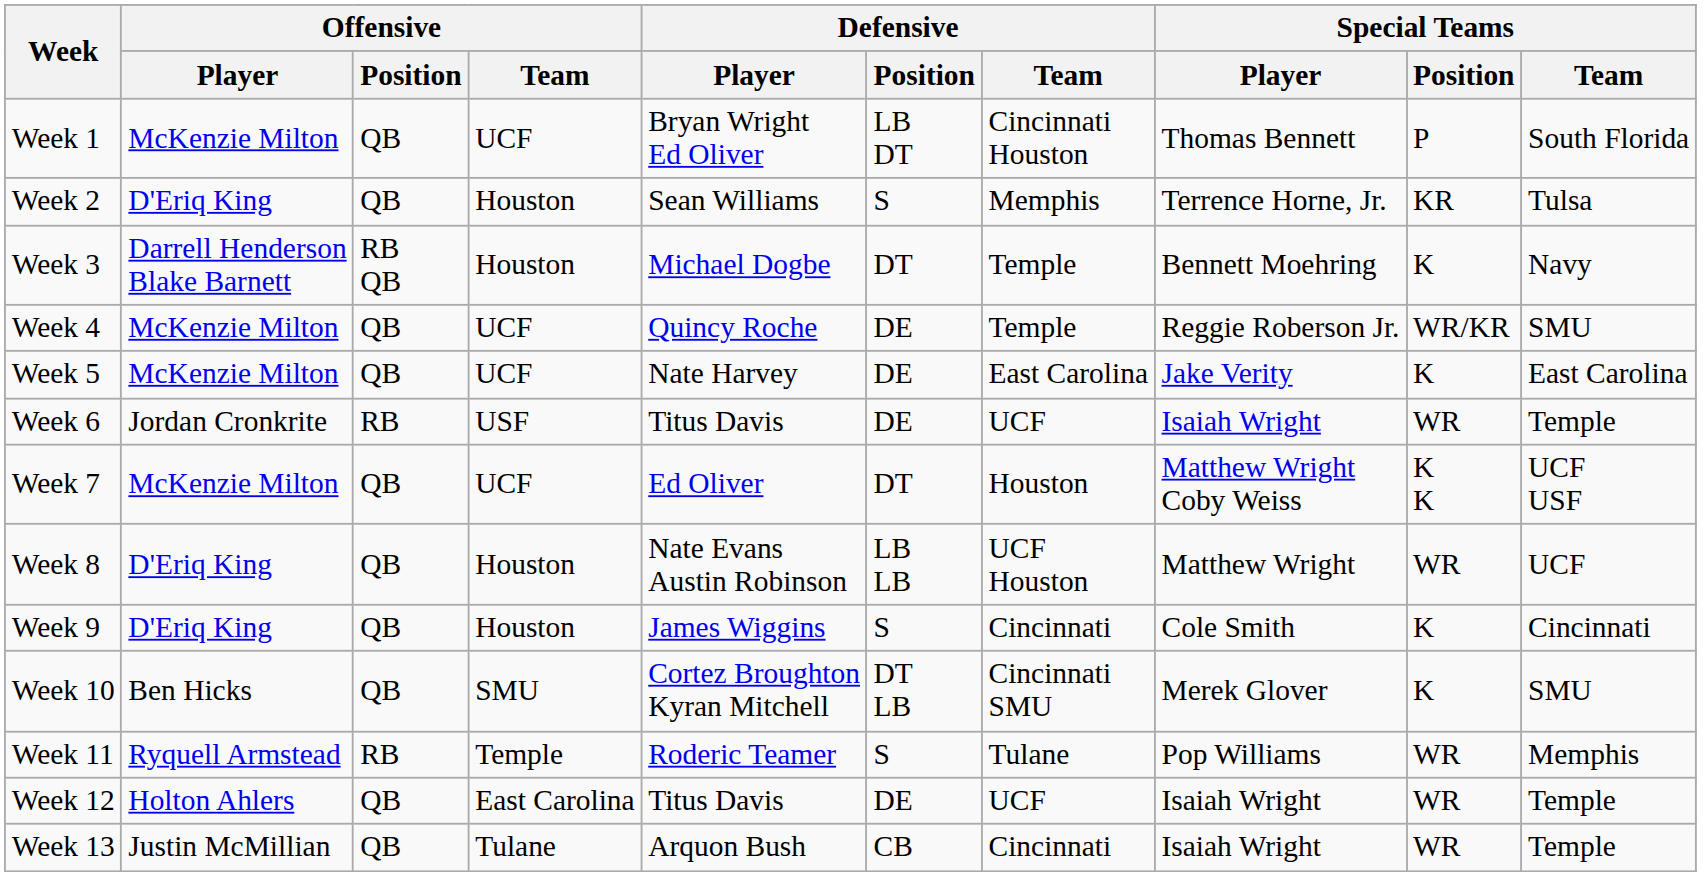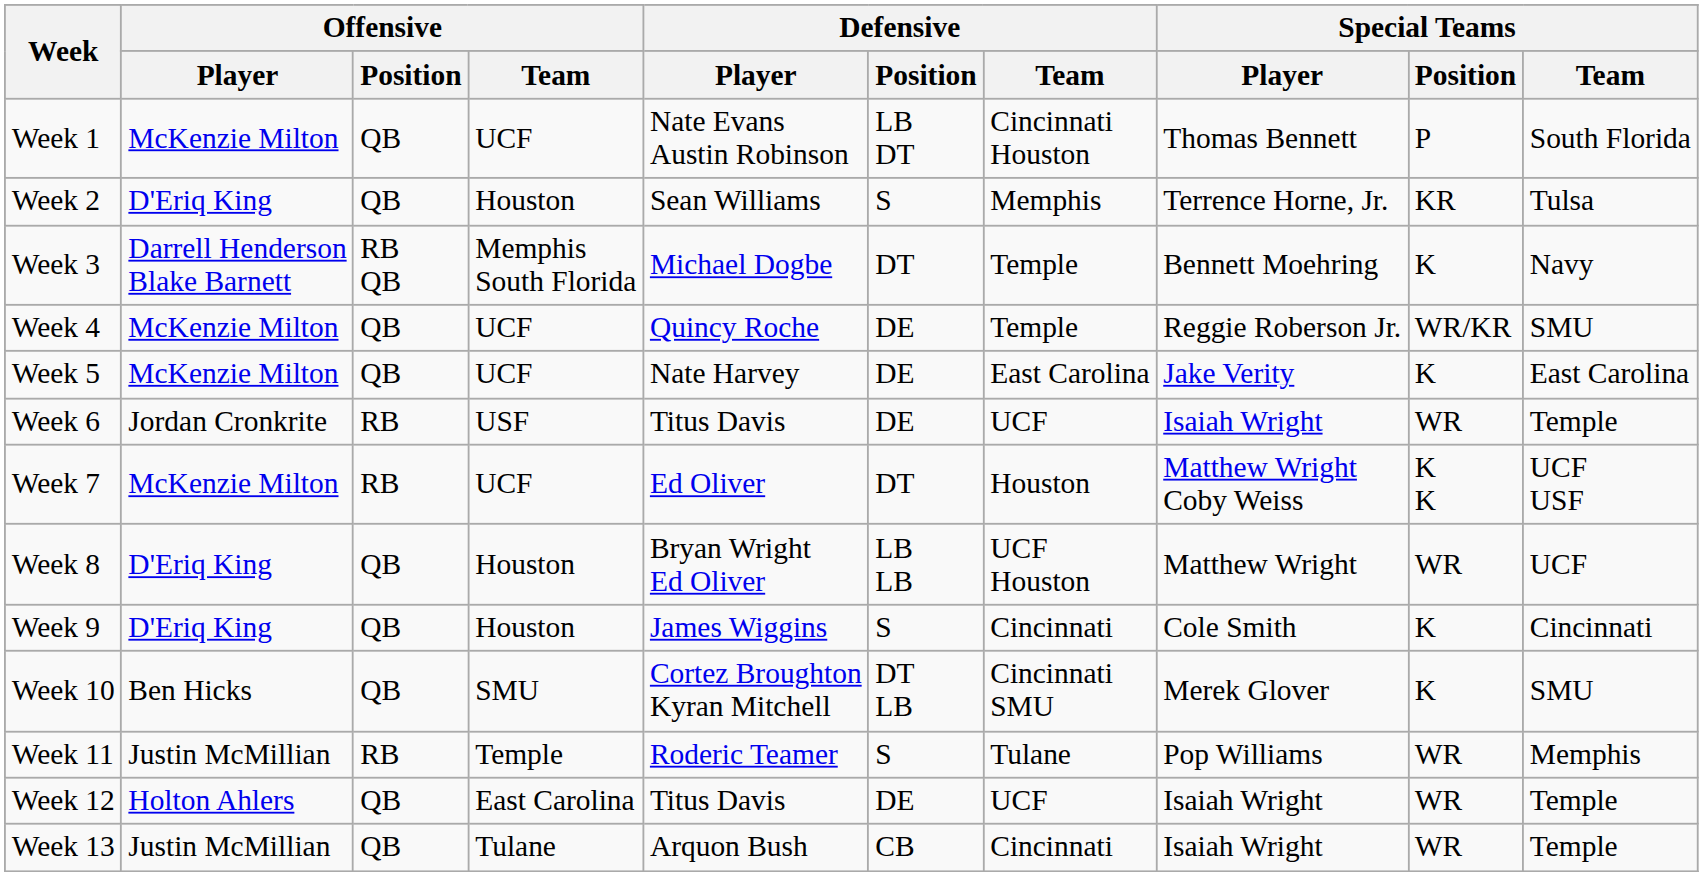Week 1 | Defensive / Player: Bryan Wright Ed Oliver -> Nate Evans Austin Robinson
Week 3 | Offensive / Team: Houston -> Memphis South Florida
Week 7 | Offensive / Position: QB -> RB
Week 8 | Defensive / Player: Nate Evans Austin Robinson -> Bryan Wright Ed Oliver
Week 11 | Offensive / Player: Ryquell Armstead -> Justin McMillian
